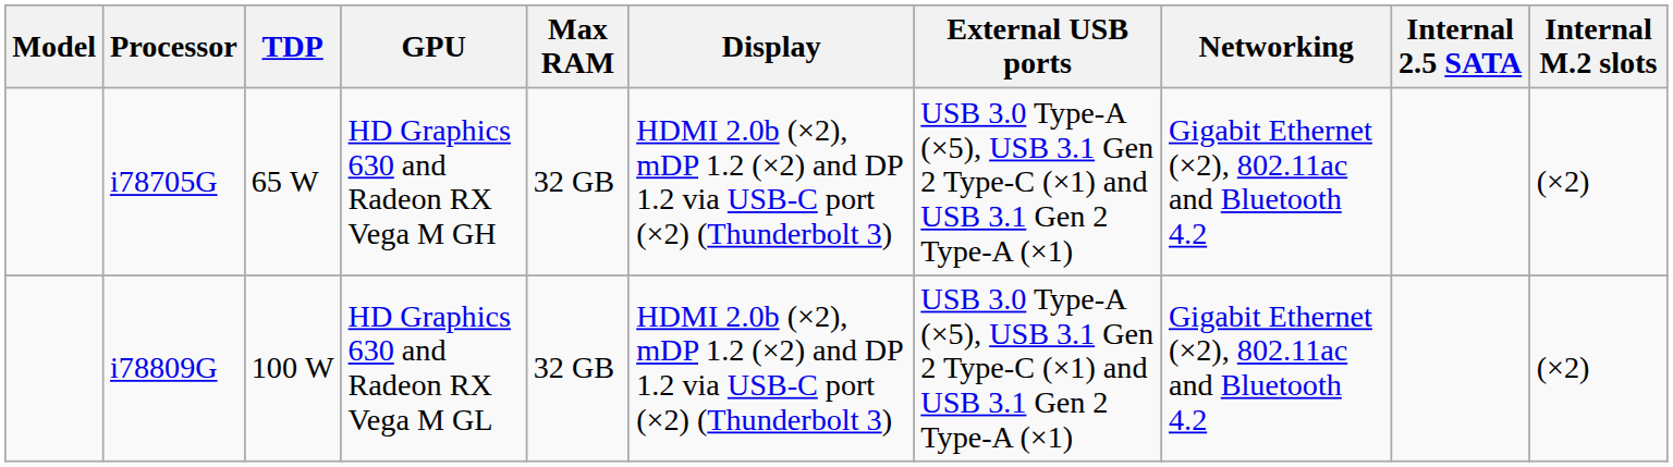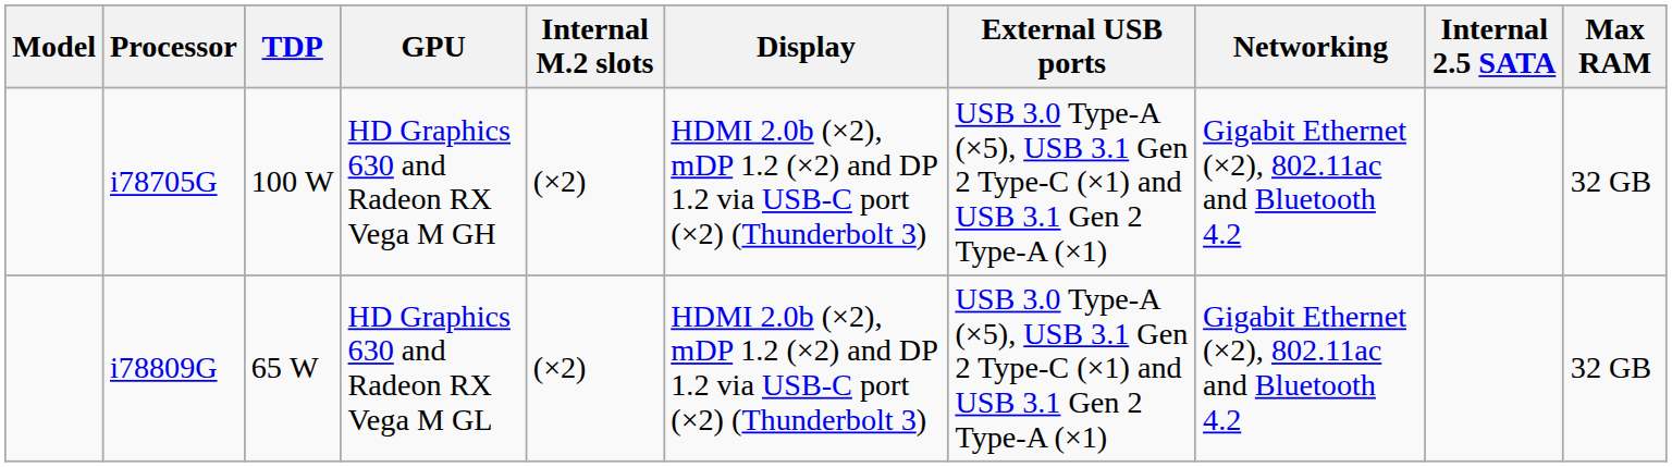columns swapped: Max RAM <-> Internal M.2 slots
i78705G | TDP: 65 W -> 100 W
i78809G | TDP: 100 W -> 65 W
